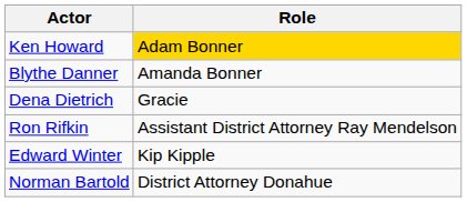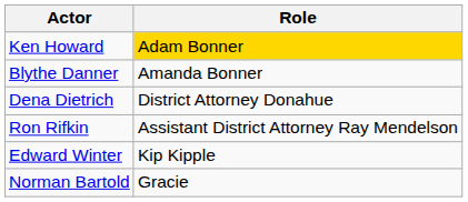Dena Dietrich | Role: Gracie -> District Attorney Donahue
Norman Bartold | Role: District Attorney Donahue -> Gracie
